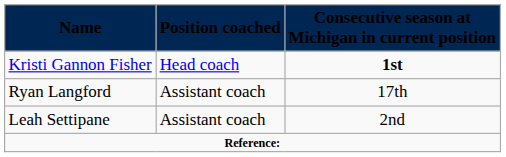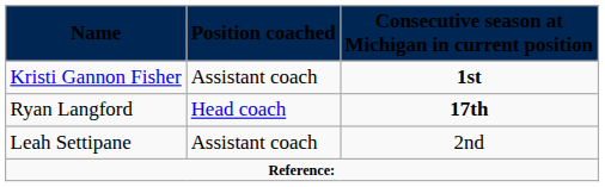Kristi Gannon Fisher | Position coached: Head coach -> Assistant coach
Ryan Langford | Position coached: Assistant coach -> Head coach
Ryan Langford | Consecutive season at Michigan in current position: normal -> bold
